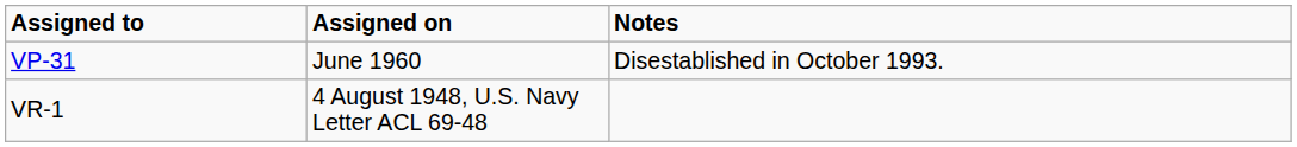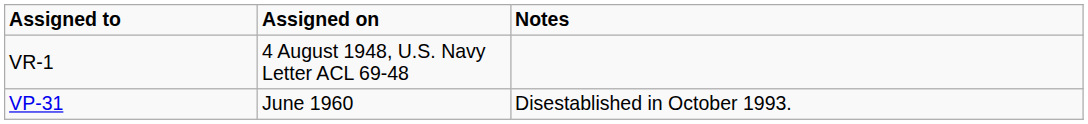rows swapped: VR-1 <-> VP-31
